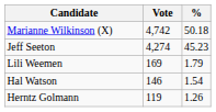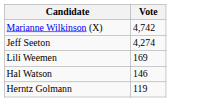- column: % | 50.18 | 45.23 | 1.79 | 1.54 | 1.26
